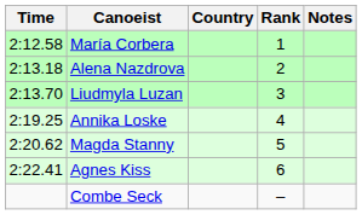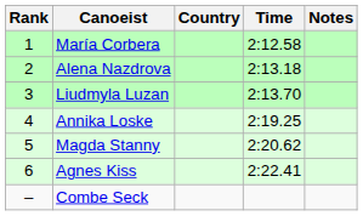columns swapped: Rank <-> Time
